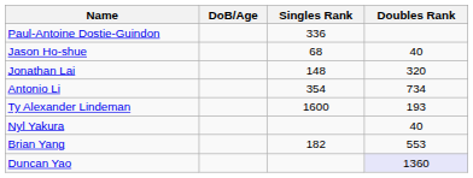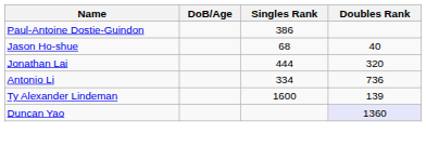Paul-Antoine Dostie-Guindon | Singles Rank: 336 -> 386
Jonathan Lai | Singles Rank: 148 -> 444
Antonio Li | Singles Rank: 354 -> 334
Antonio Li | Doubles Rank: 734 -> 736
Ty Alexander Lindeman | Doubles Rank: 193 -> 139
- row: Nyl Yakura | 40
- row: Brian Yang | 182 | 553
